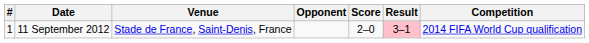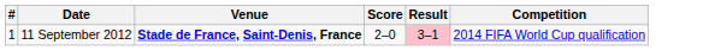- column: Opponent
11 September 2012 | Venue: normal -> bold
